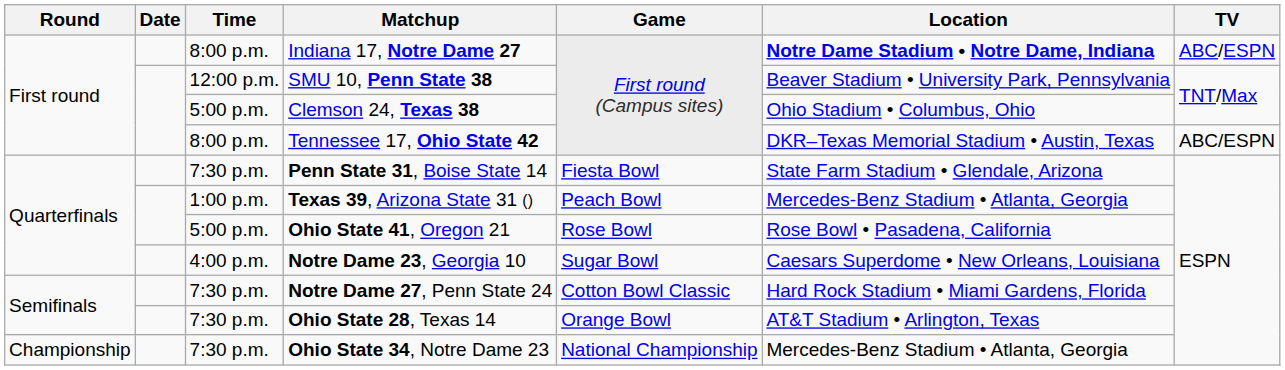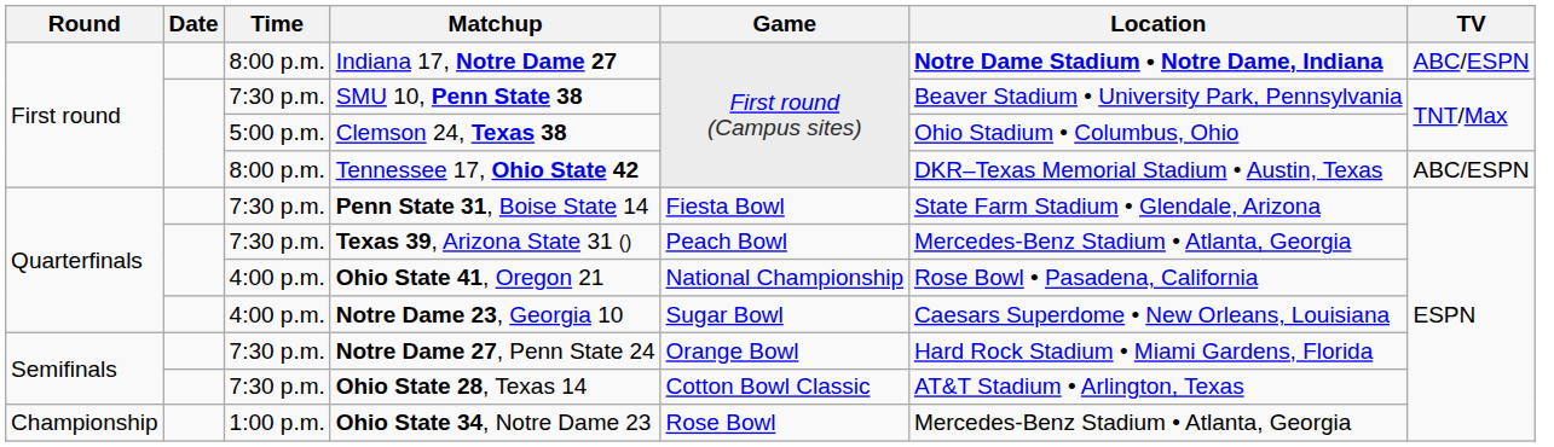SMU 10, Penn State 38 | Time: 12:00 p.m. -> 7:30 p.m.
Texas 39, Arizona State 31 () | Time: 1:00 p.m. -> 7:30 p.m.
Ohio State 41, Oregon 21 | Time: 5:00 p.m. -> 4:00 p.m.
Ohio State 41, Oregon 21 | Game: Rose Bowl -> National Championship
Notre Dame 27, Penn State 24 | Game: Cotton Bowl Classic -> Orange Bowl
Ohio State 28, Texas 14 | Game: Orange Bowl -> Cotton Bowl Classic
Ohio State 34, Notre Dame 23 | Time: 7:30 p.m. -> 1:00 p.m.
Ohio State 34, Notre Dame 23 | Game: National Championship -> Rose Bowl
